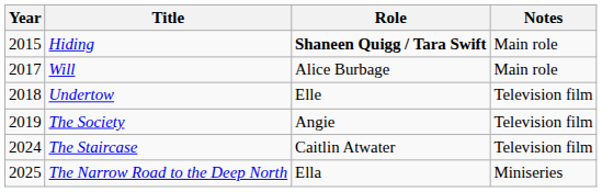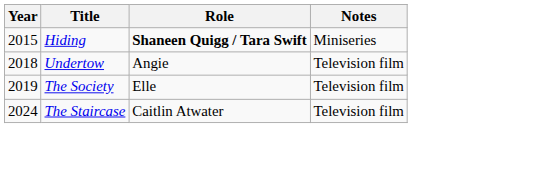Hiding | Notes: Main role -> Miniseries
- row: 2017 | Will | Alice Burbage | Main role
Undertow | Role: Elle -> Angie
The Society | Role: Angie -> Elle
- row: 2025 | The Narrow Road to the Deep North | Ella | Miniseries
